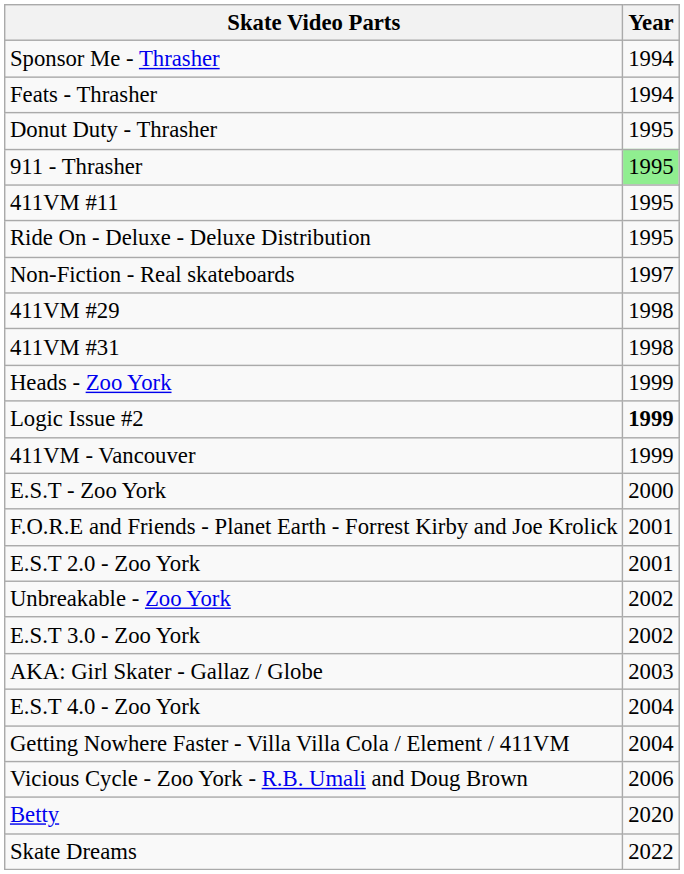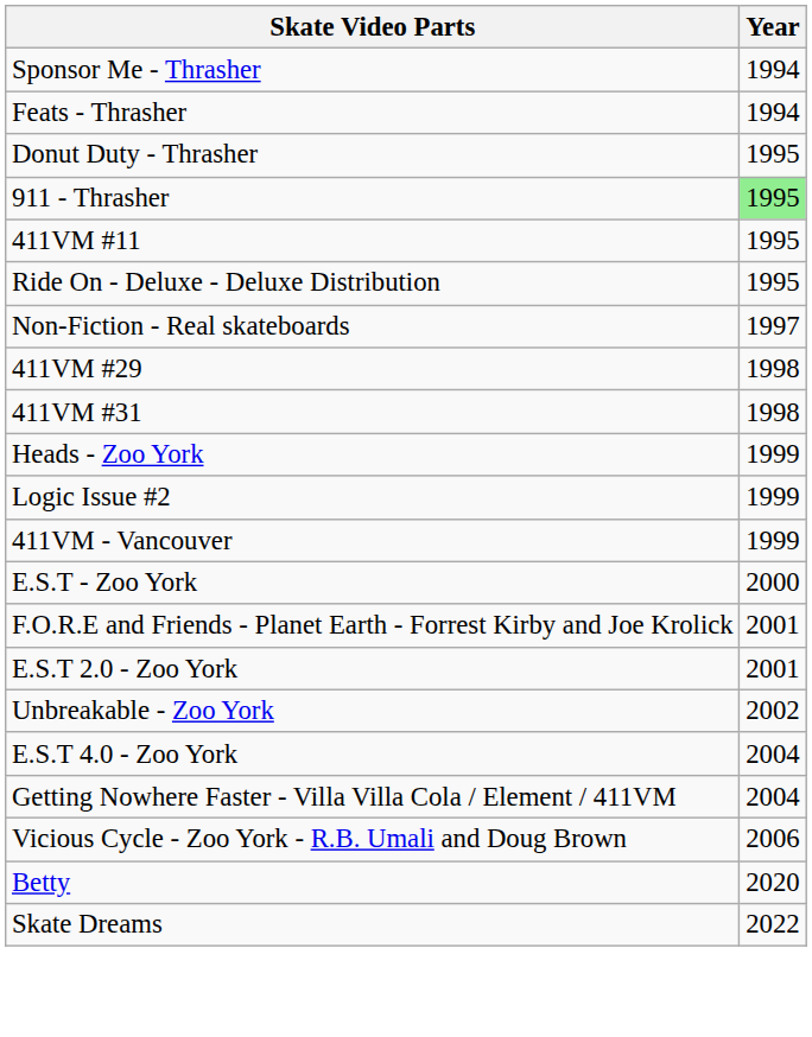Logic Issue #2 | Year: bold -> normal
- row: E.S.T 3.0 - Zoo York | 2002
- row: AKA: Girl Skater - Gallaz / Globe | 2003
